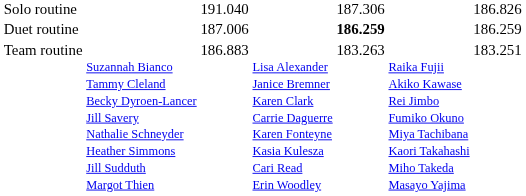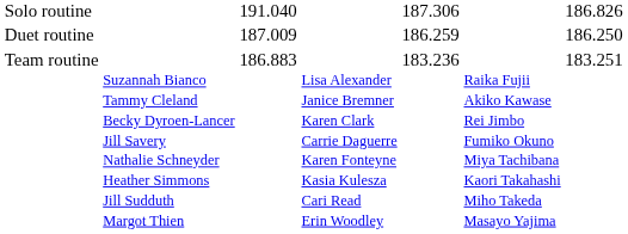Duet routine | column 3: 187.006 -> 187.009
Duet routine | column 5: bold -> normal
Duet routine | column 7: 186.259 -> 186.250
Team routine | column 5: 183.263 -> 183.236
